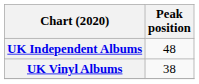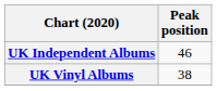UK Independent Albums | Peak position: 48 -> 46
